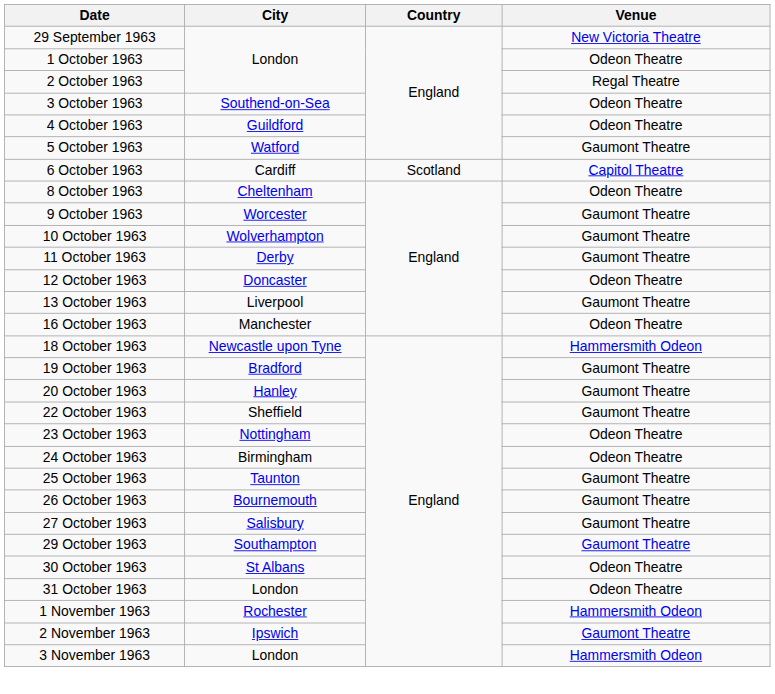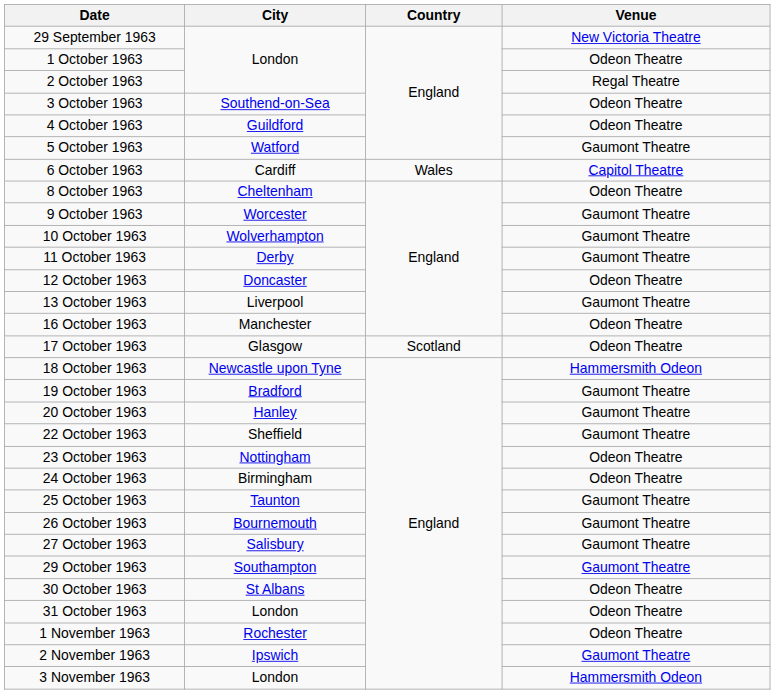6 October 1963 | Country: Scotland -> Wales
+ row: 17 October 1963 | Glasgow | Scotland | Odeon Theatre
1 November 1963 | Venue: Hammersmith Odeon -> Odeon Theatre
